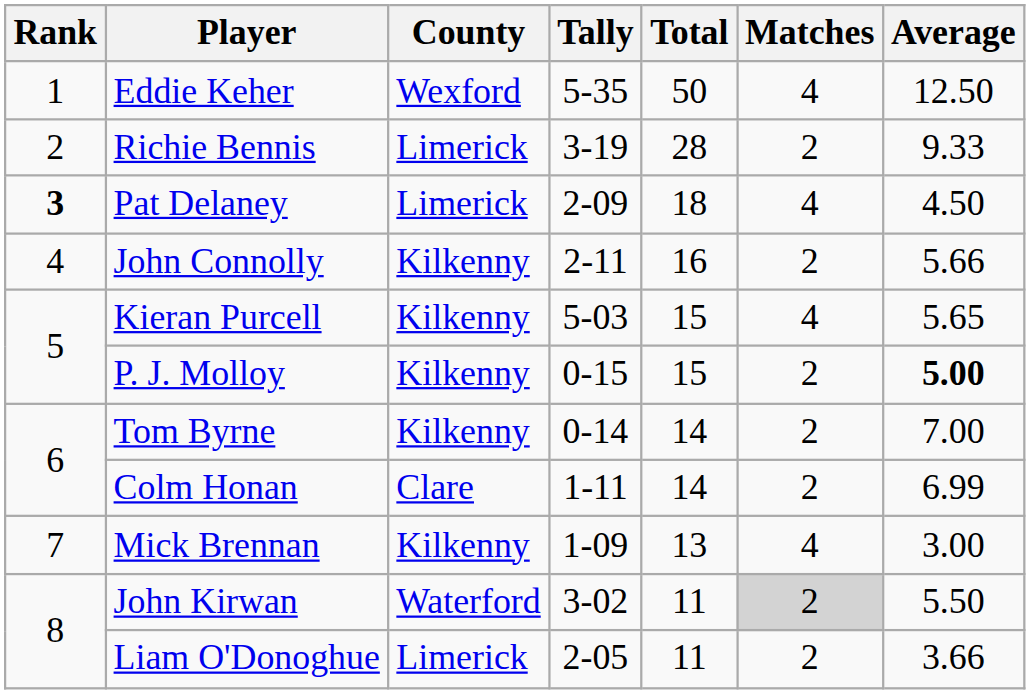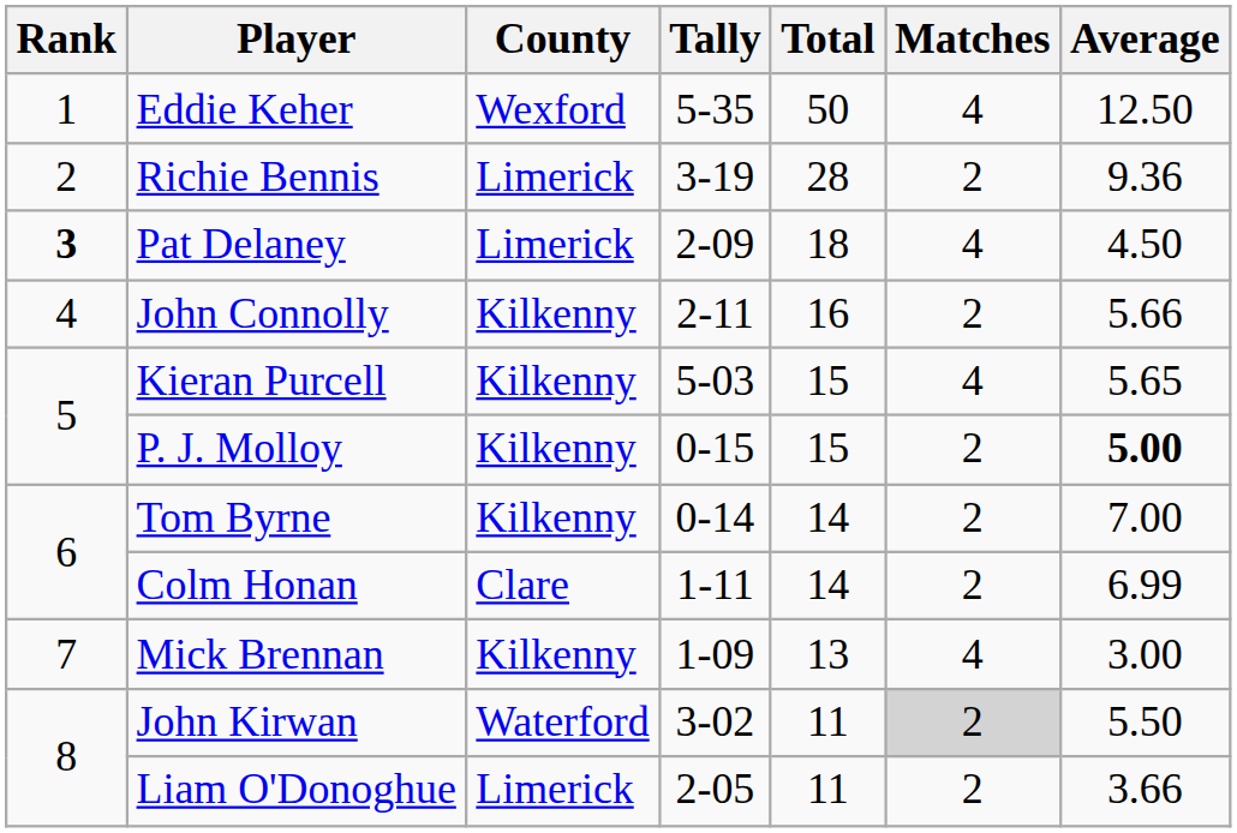Richie Bennis | Average: 9.33 -> 9.36
